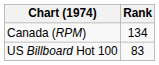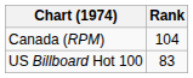Canada (RPM) | Rank: 134 -> 104
